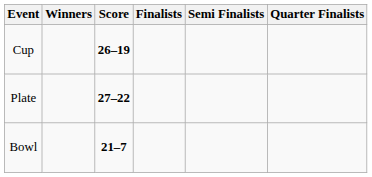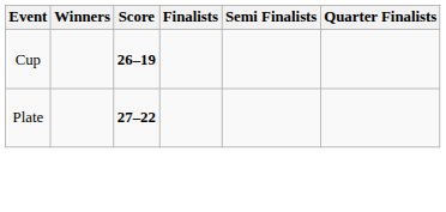- row: Bowl | 21–7
